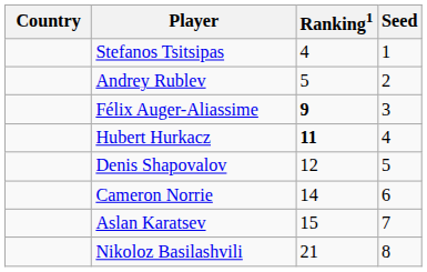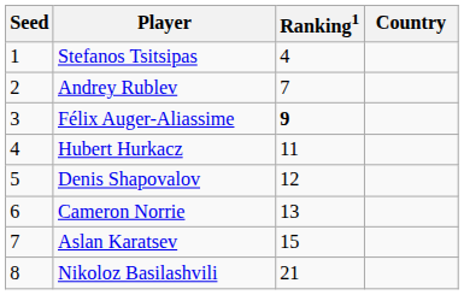columns swapped: Country <-> Seed
Andrey Rublev | Ranking1: 5 -> 7
Hubert Hurkacz | Ranking1: bold -> normal
Cameron Norrie | Ranking1: 14 -> 13
